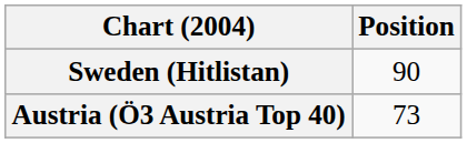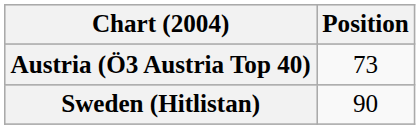rows swapped: Austria (Ö3 Austria Top 40) <-> Sweden (Hitlistan)
